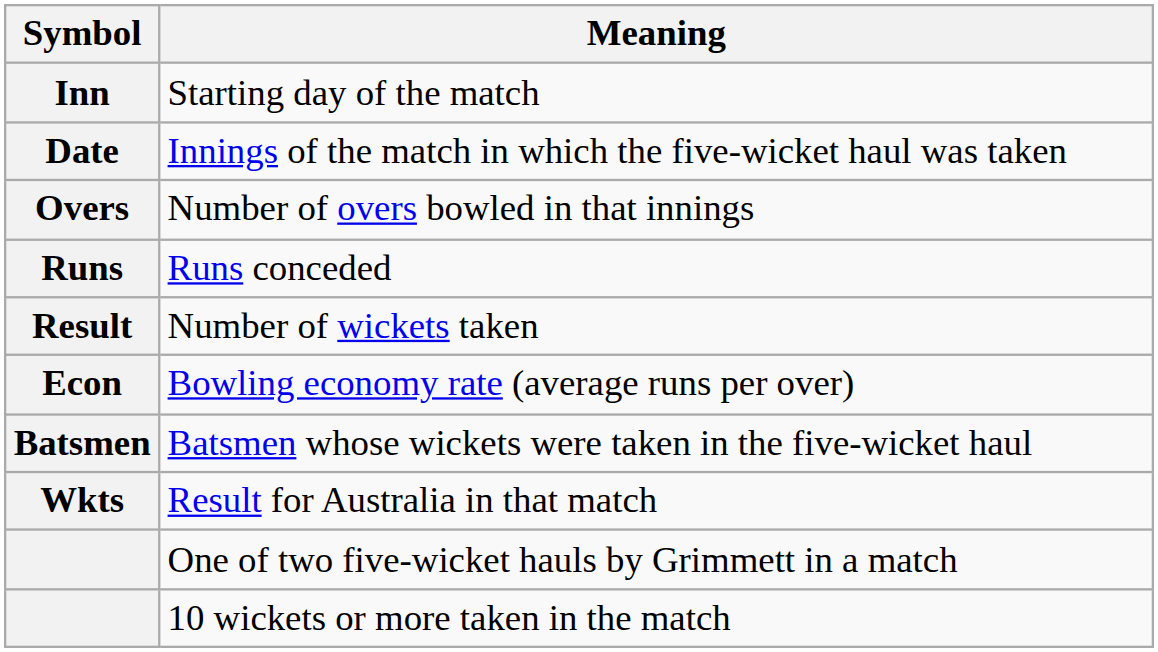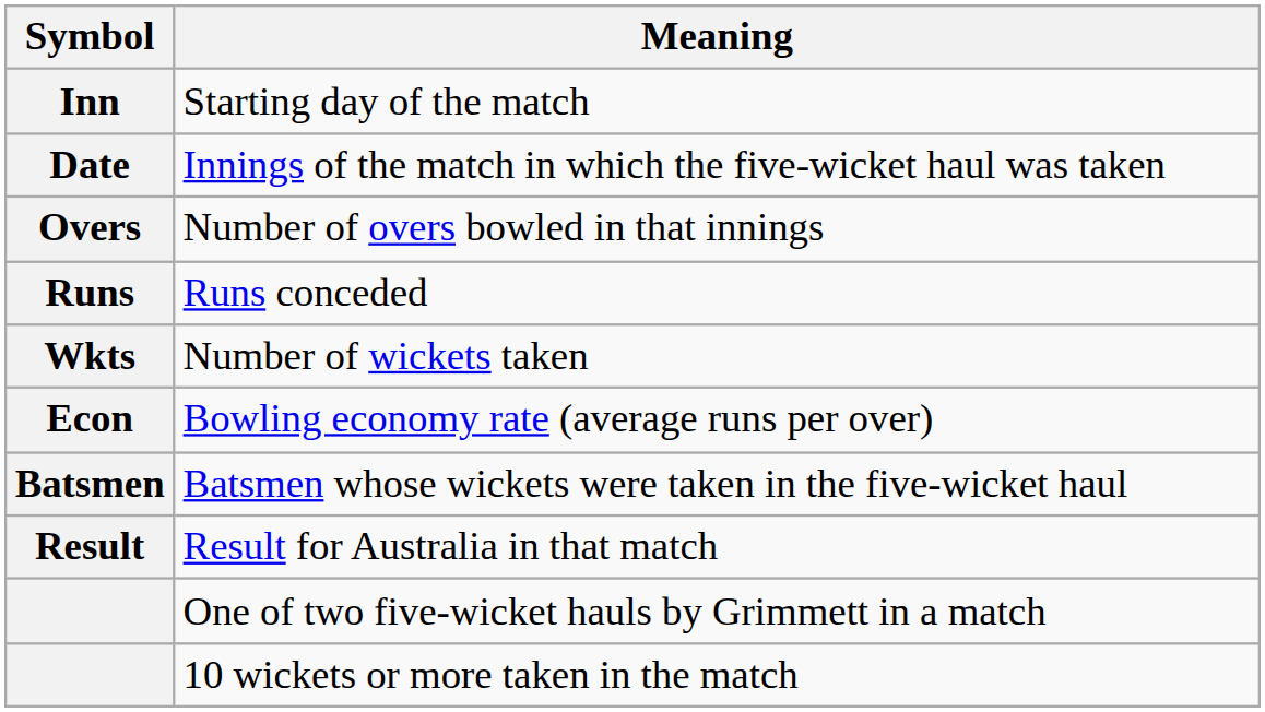Number of wickets taken | Symbol: Result -> Wkts
Result for Australia in that match | Symbol: Wkts -> Result
